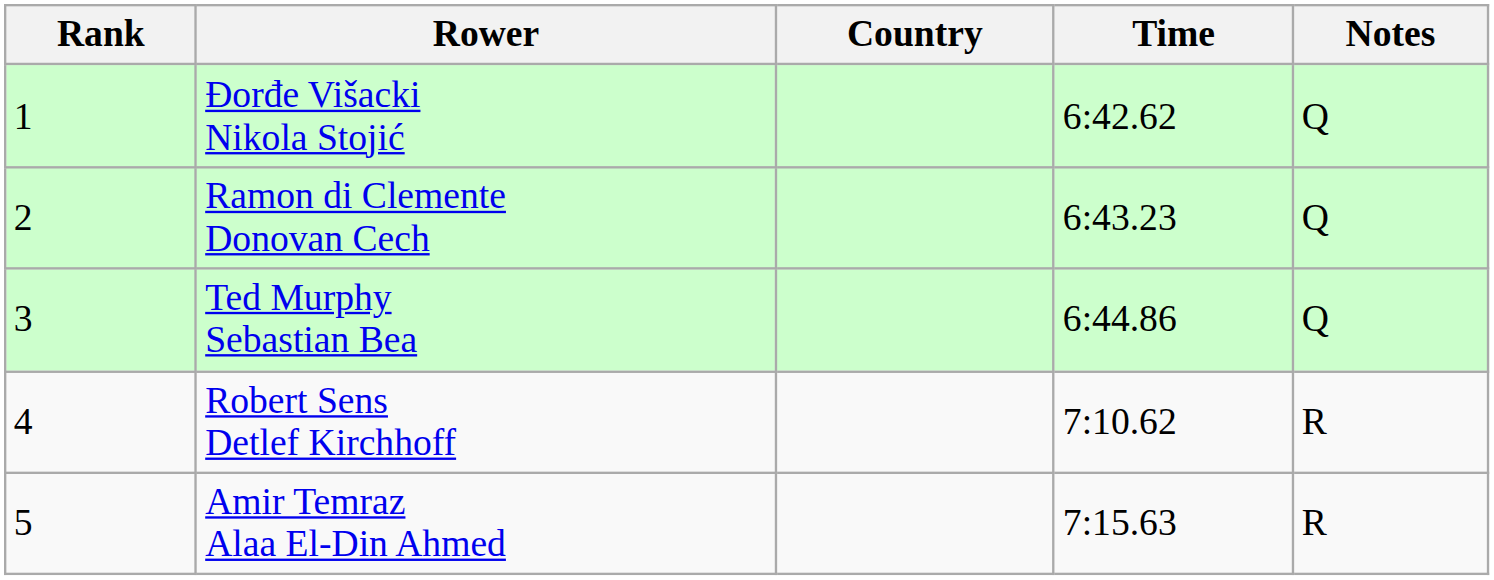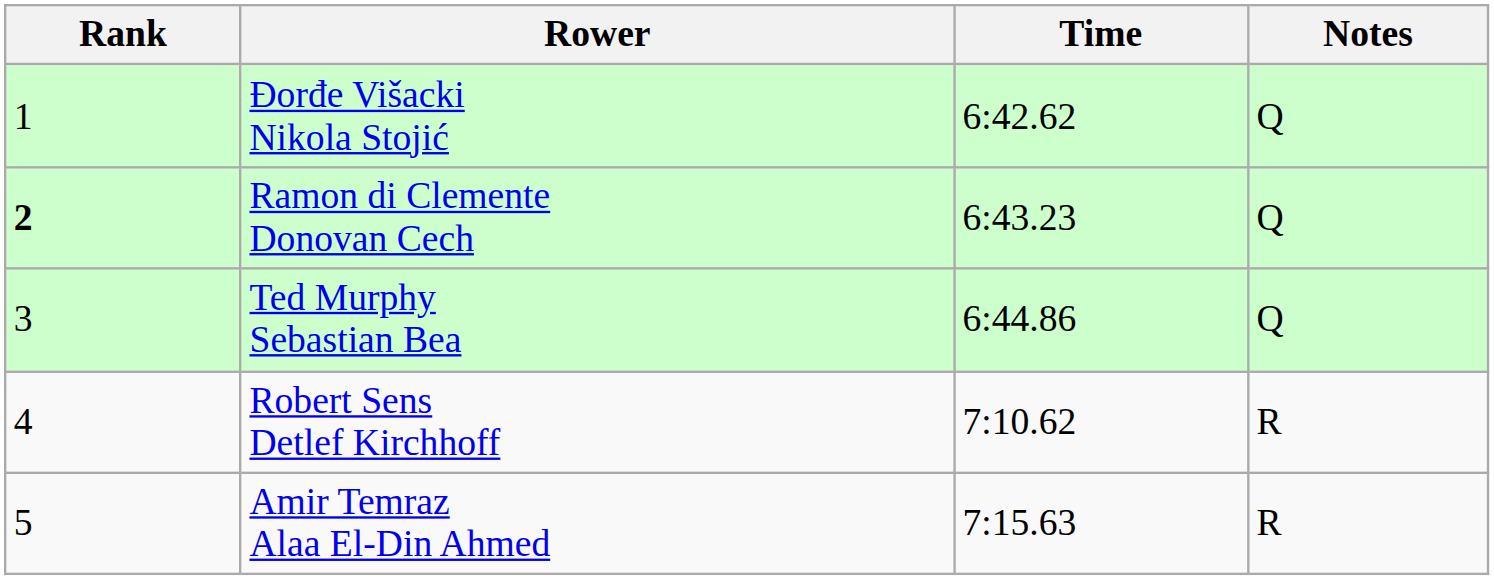- column: Country
Ramon di Clemente Donovan Cech | Rank: normal -> bold
